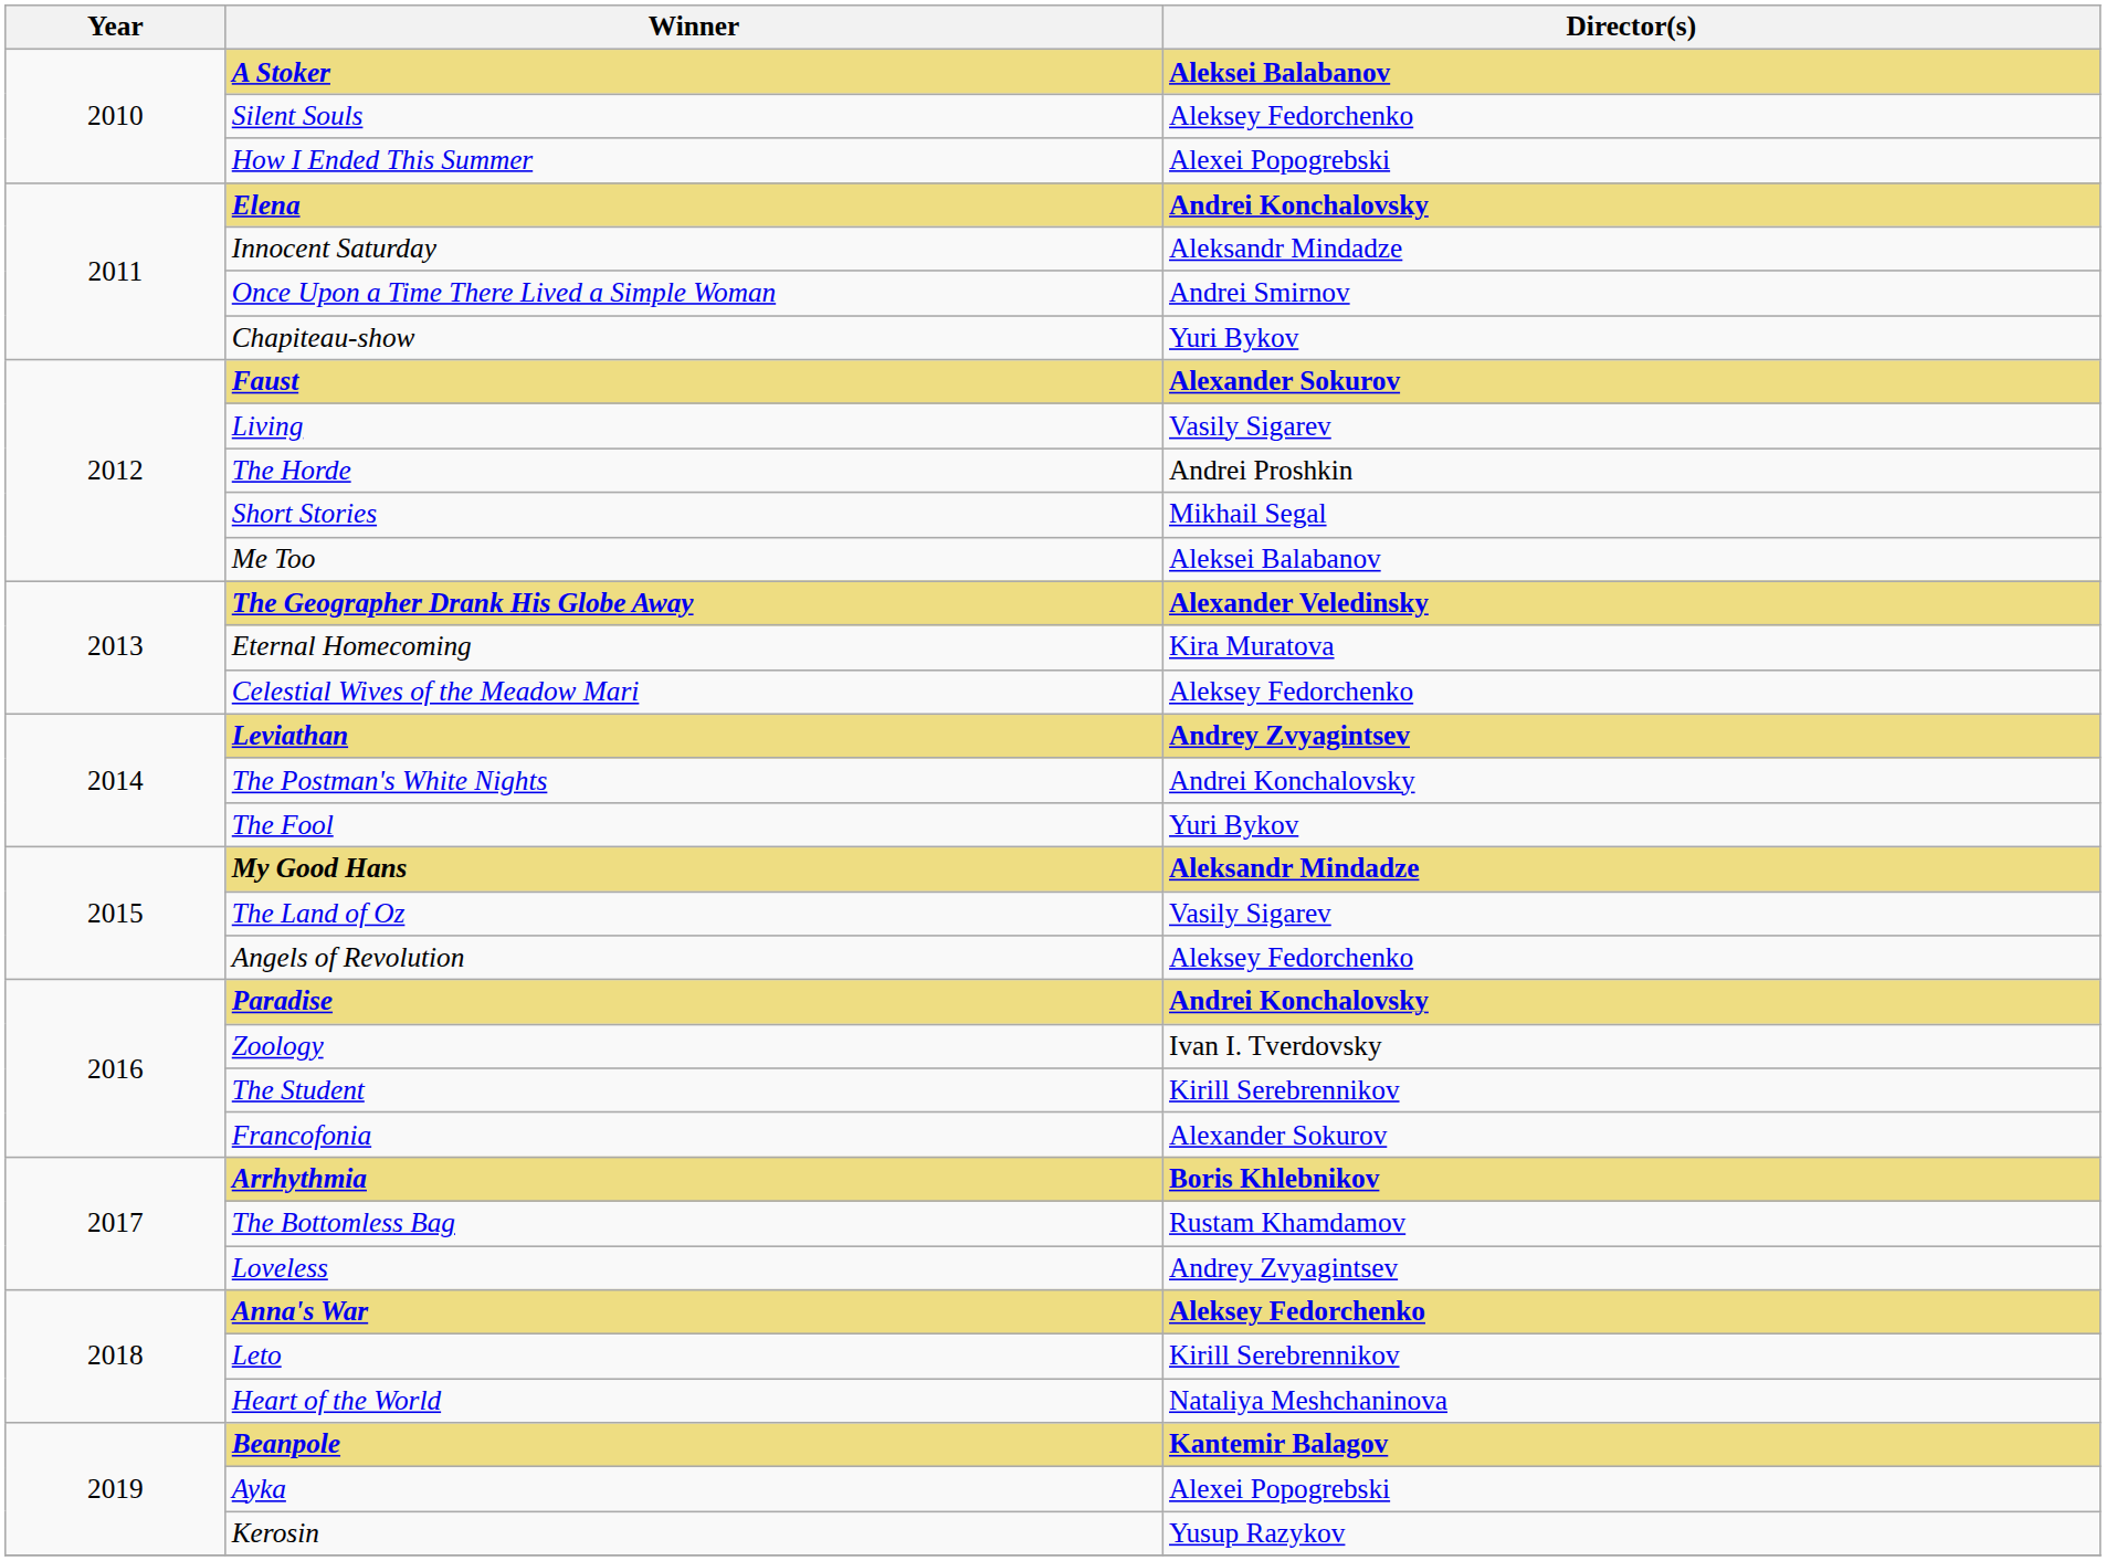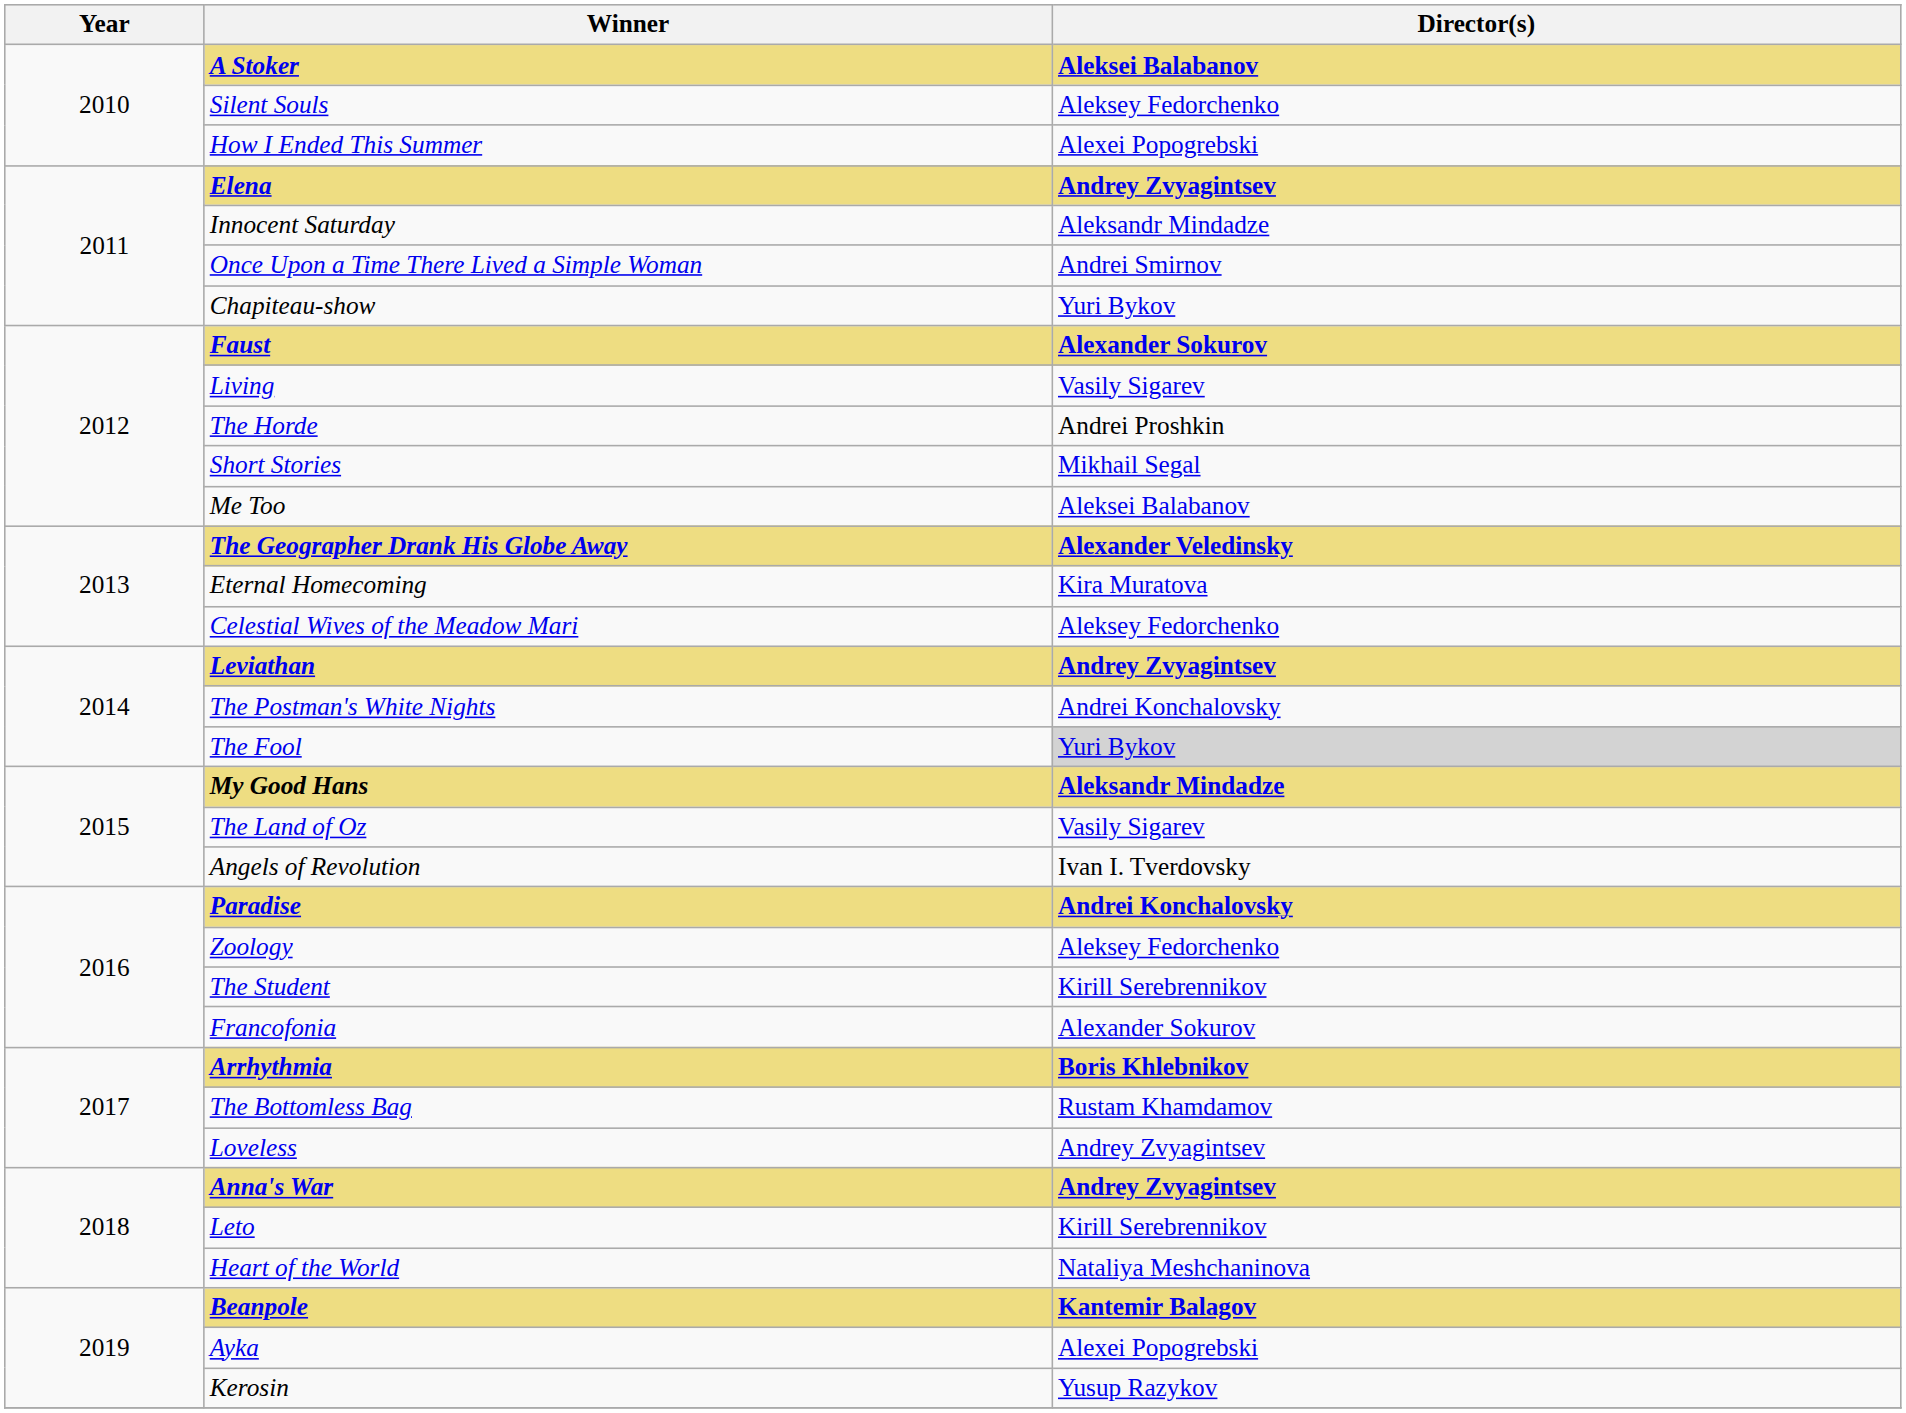Elena | Director(s): Andrei Konchalovsky -> Andrey Zvyagintsev
The Fool | Director(s): no background -> lightgrey background
Angels of Revolution | Director(s): Aleksey Fedorchenko -> Ivan I. Tverdovsky
Zoology | Director(s): Ivan I. Tverdovsky -> Aleksey Fedorchenko
Anna's War | Director(s): Aleksey Fedorchenko -> Andrey Zvyagintsev
